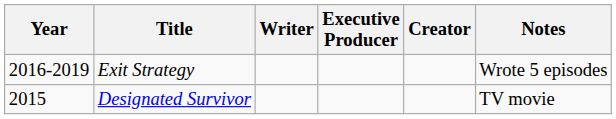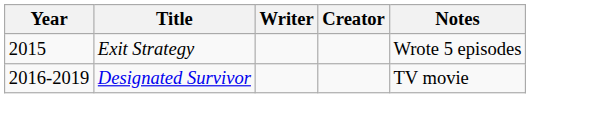- column: Executive Producer
Exit Strategy | Year: 2016-2019 -> 2015
Designated Survivor | Year: 2015 -> 2016-2019
